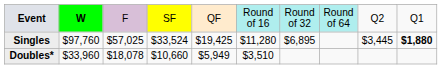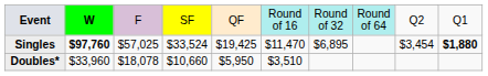Singles | column 2: normal -> bold
Singles | column 6: $11,280 -> $11,470
Singles | column 9: $3,445 -> $3,454
Doubles* | column 5: $5,949 -> $5,950
